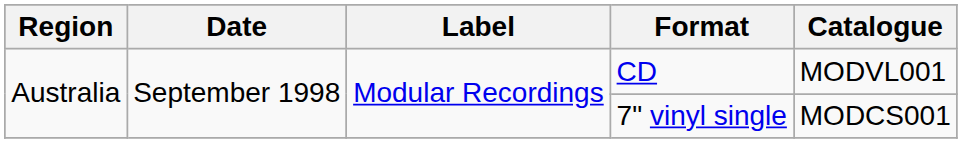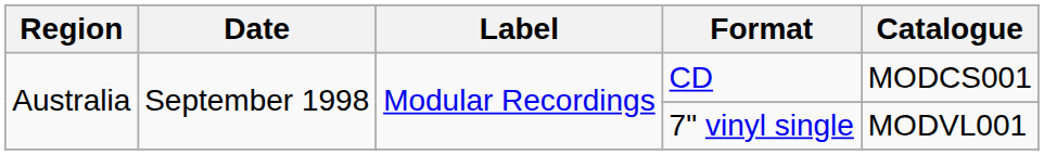CD | Catalogue: MODVL001 -> MODCS001
7" vinyl single | Catalogue: MODCS001 -> MODVL001
